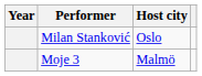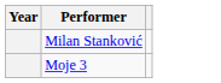- column: Host city | Oslo | Malmö
